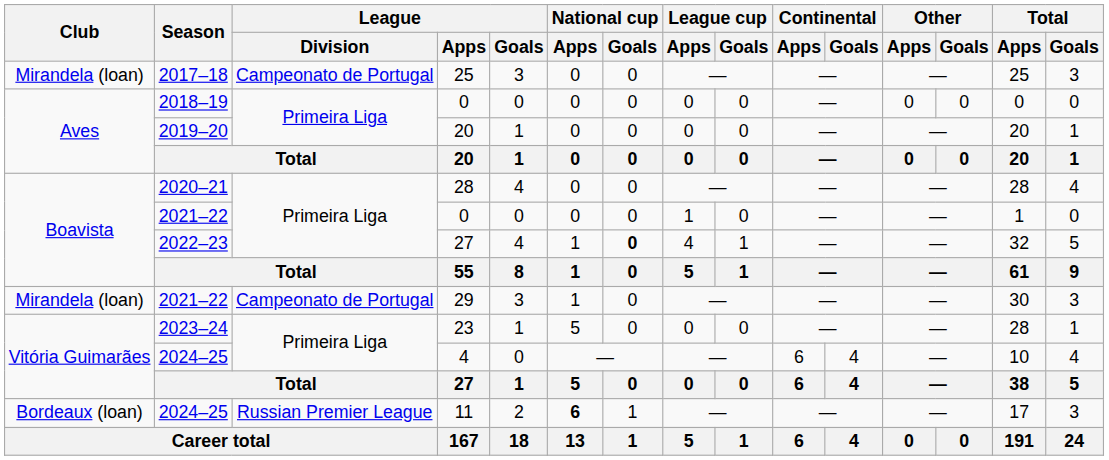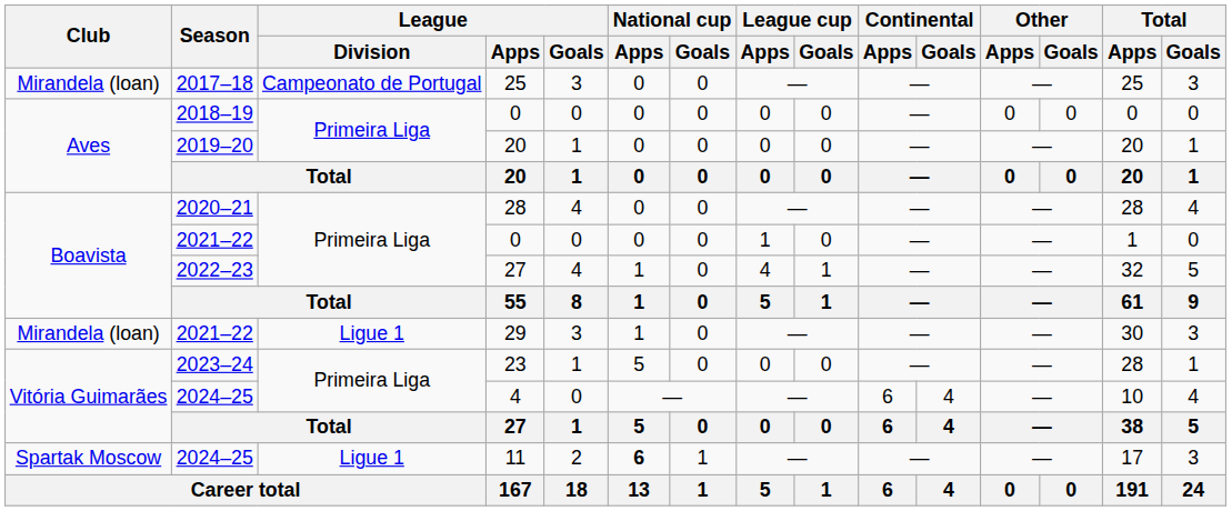2022–23 / 27 | National cup / Goals: bold -> normal
29 | League / Division: Campeonato de Portugal -> Ligue 1
11 | Club: Bordeaux (loan) -> Spartak Moscow
11 | League / Division: Russian Premier League -> Ligue 1
